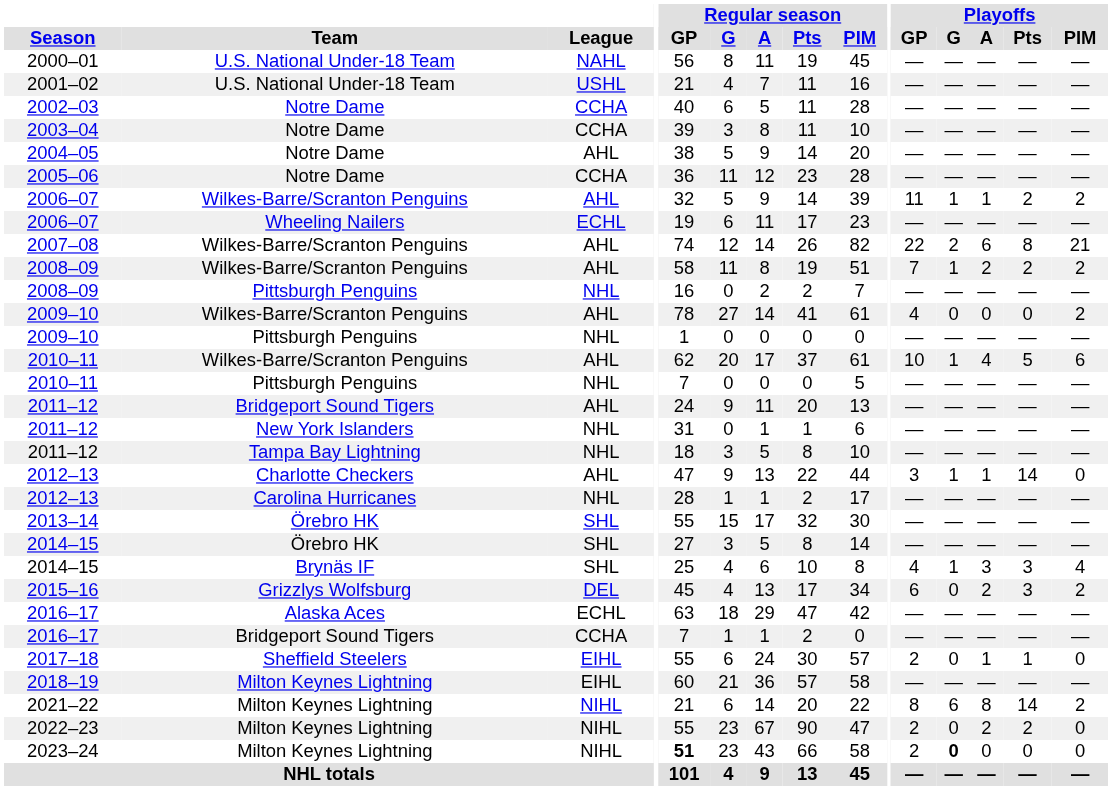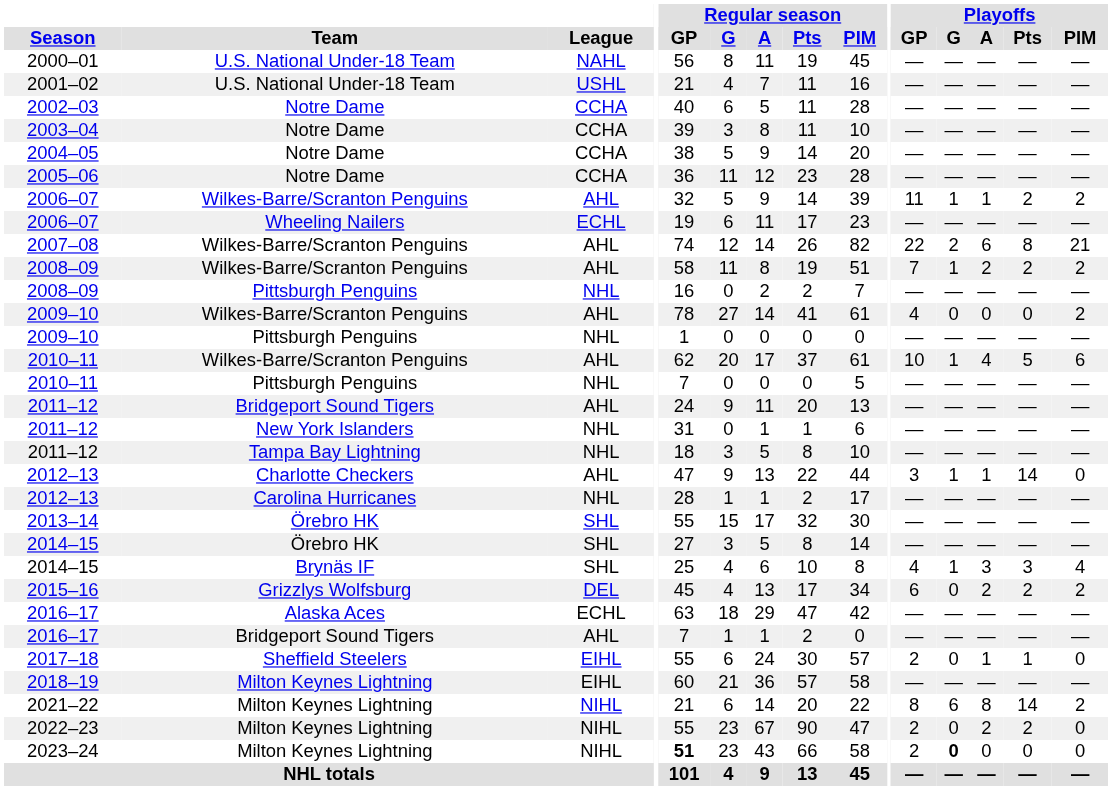2004–05 | League: AHL -> CCHA
2015–16 | Playoffs / Pts: 3 -> 2
2016–17 / Bridgeport Sound Tigers | League: CCHA -> AHL
